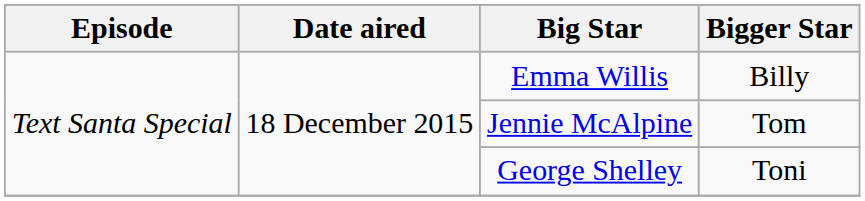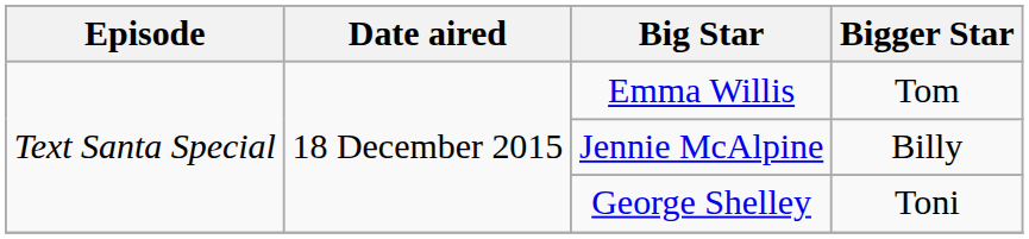Emma Willis | Bigger Star: Billy -> Tom
Jennie McAlpine | Bigger Star: Tom -> Billy
